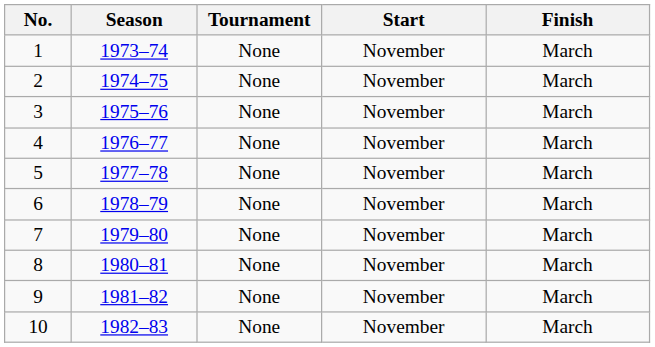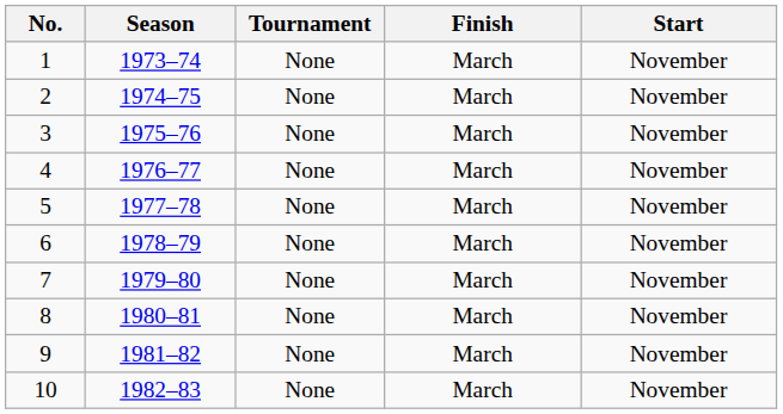columns swapped: Start <-> Finish
